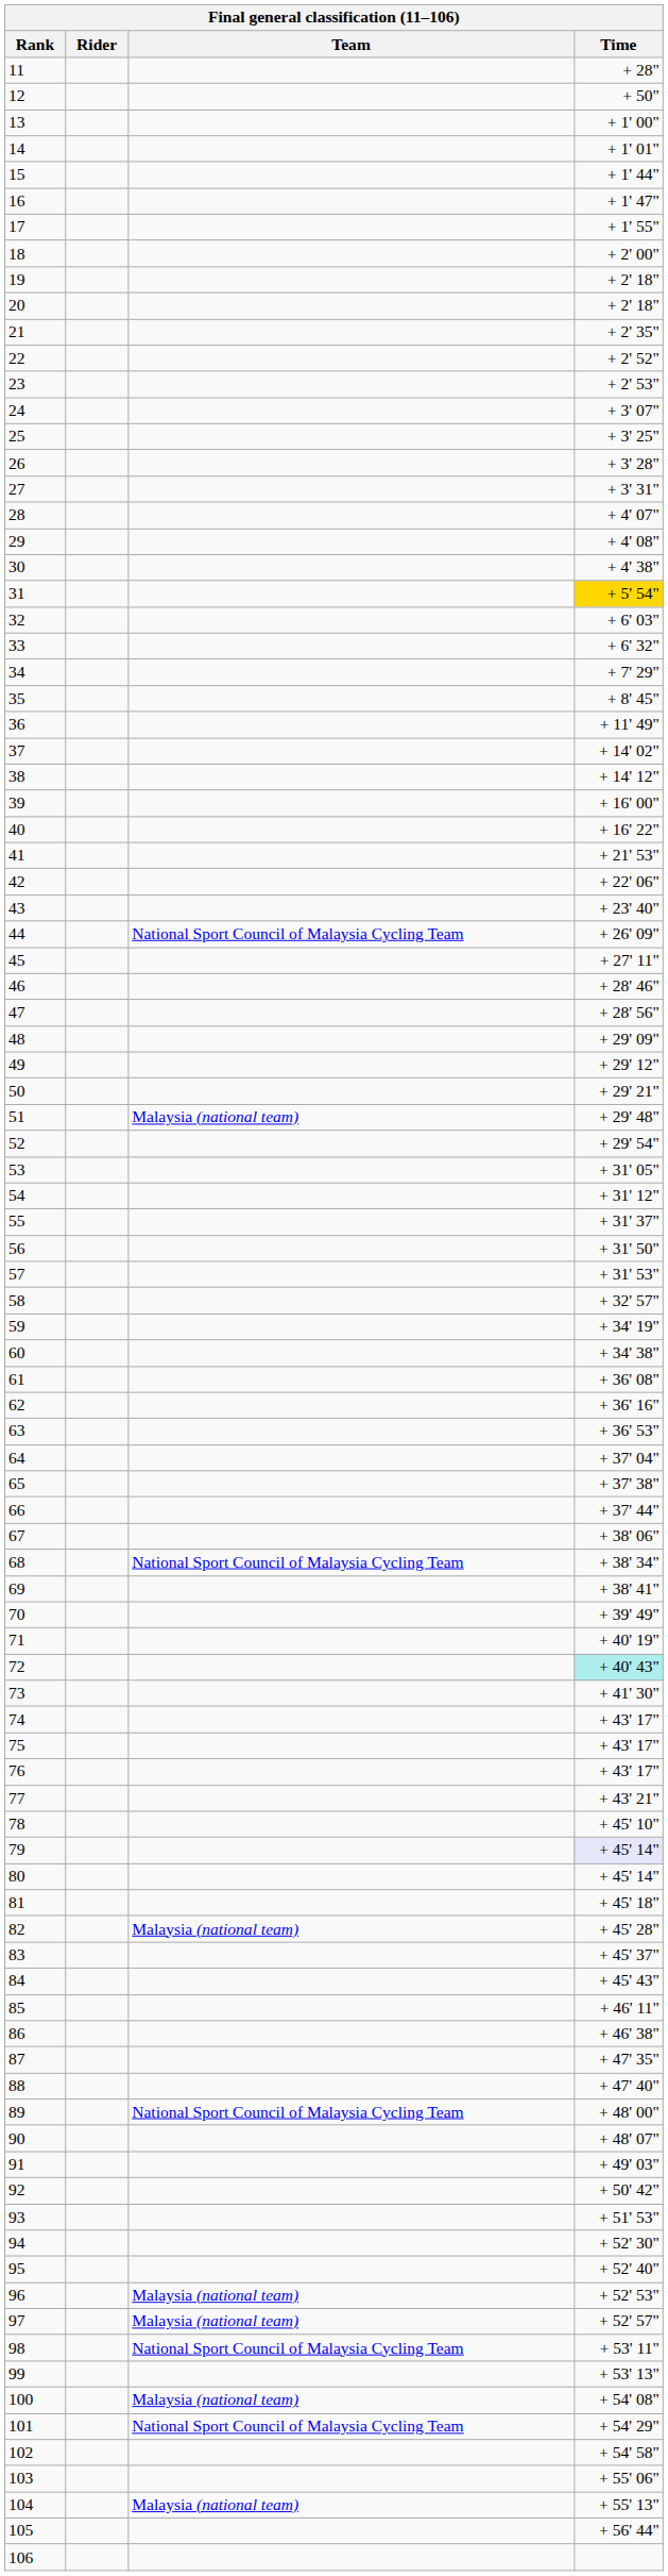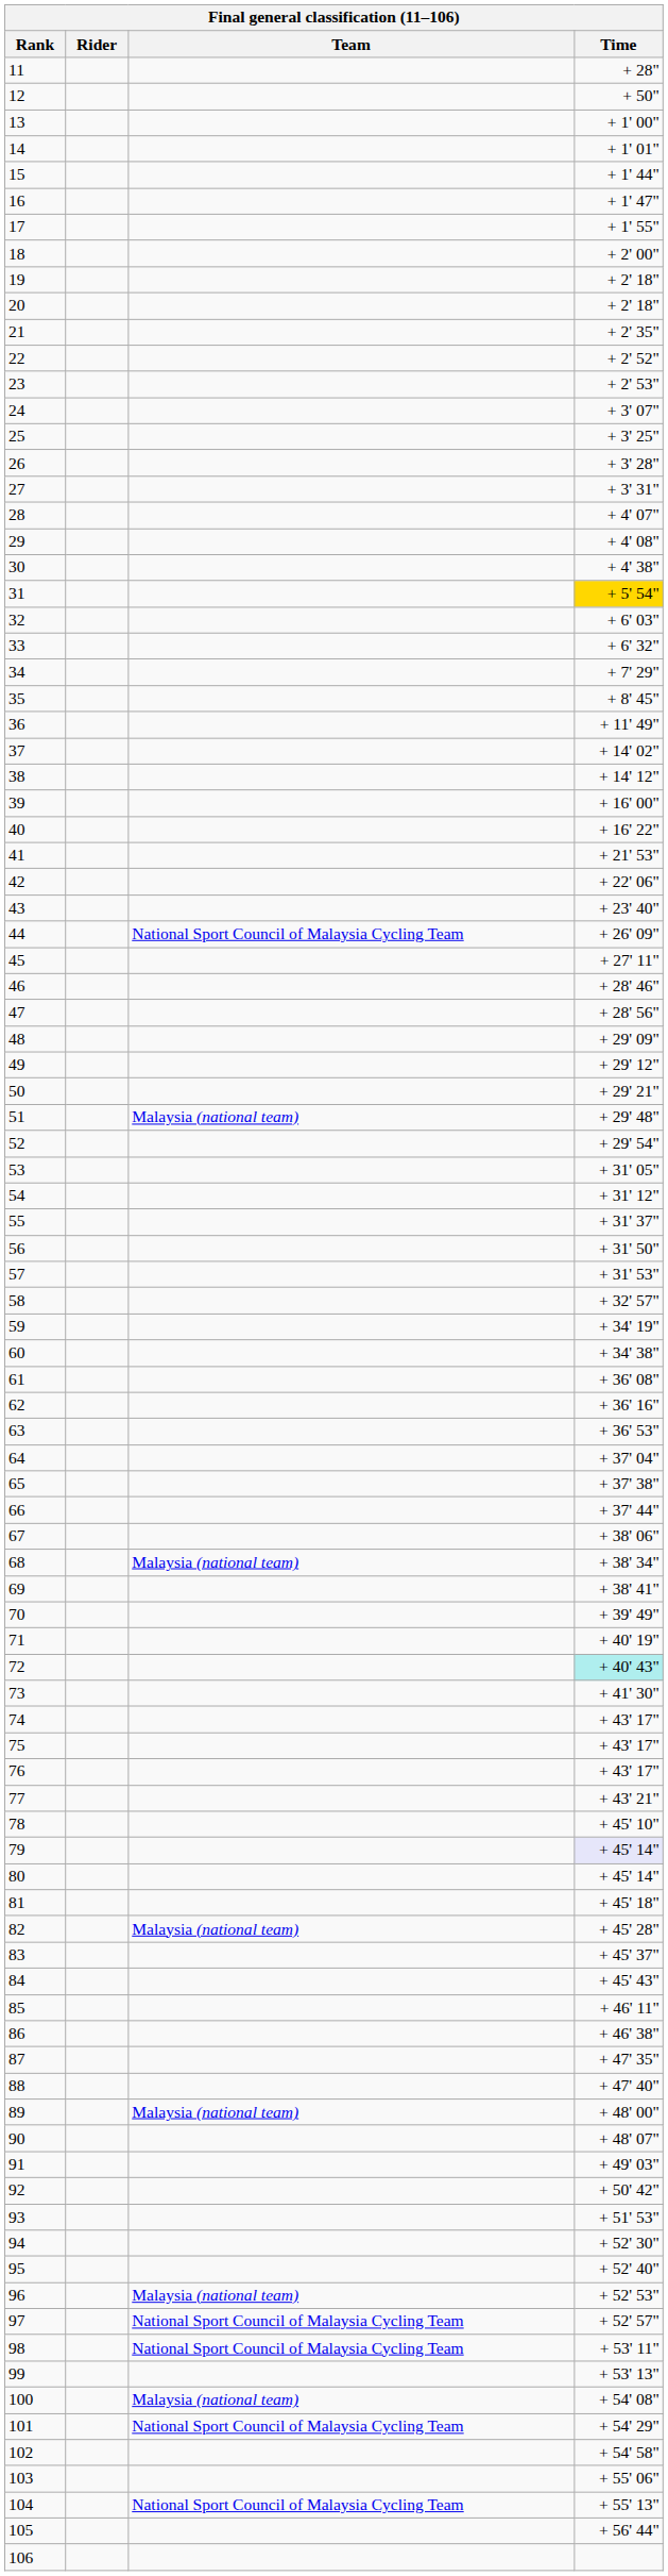68 | Team: National Sport Council of Malaysia Cycling Team -> Malaysia (national team)
89 | Team: National Sport Council of Malaysia Cycling Team -> Malaysia (national team)
97 | Team: Malaysia (national team) -> National Sport Council of Malaysia Cycling Team
104 | Team: Malaysia (national team) -> National Sport Council of Malaysia Cycling Team
